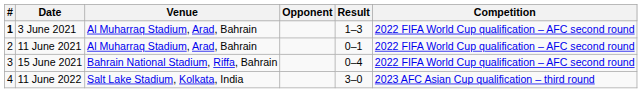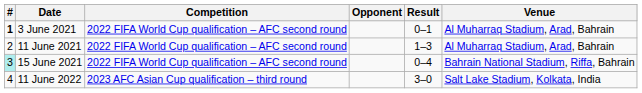columns swapped: Venue <-> Competition
3 June 2021 | Result: 1–3 -> 0–1
11 June 2021 | Result: 0–1 -> 1–3
15 June 2021 | #: no background -> paleturquoise background
